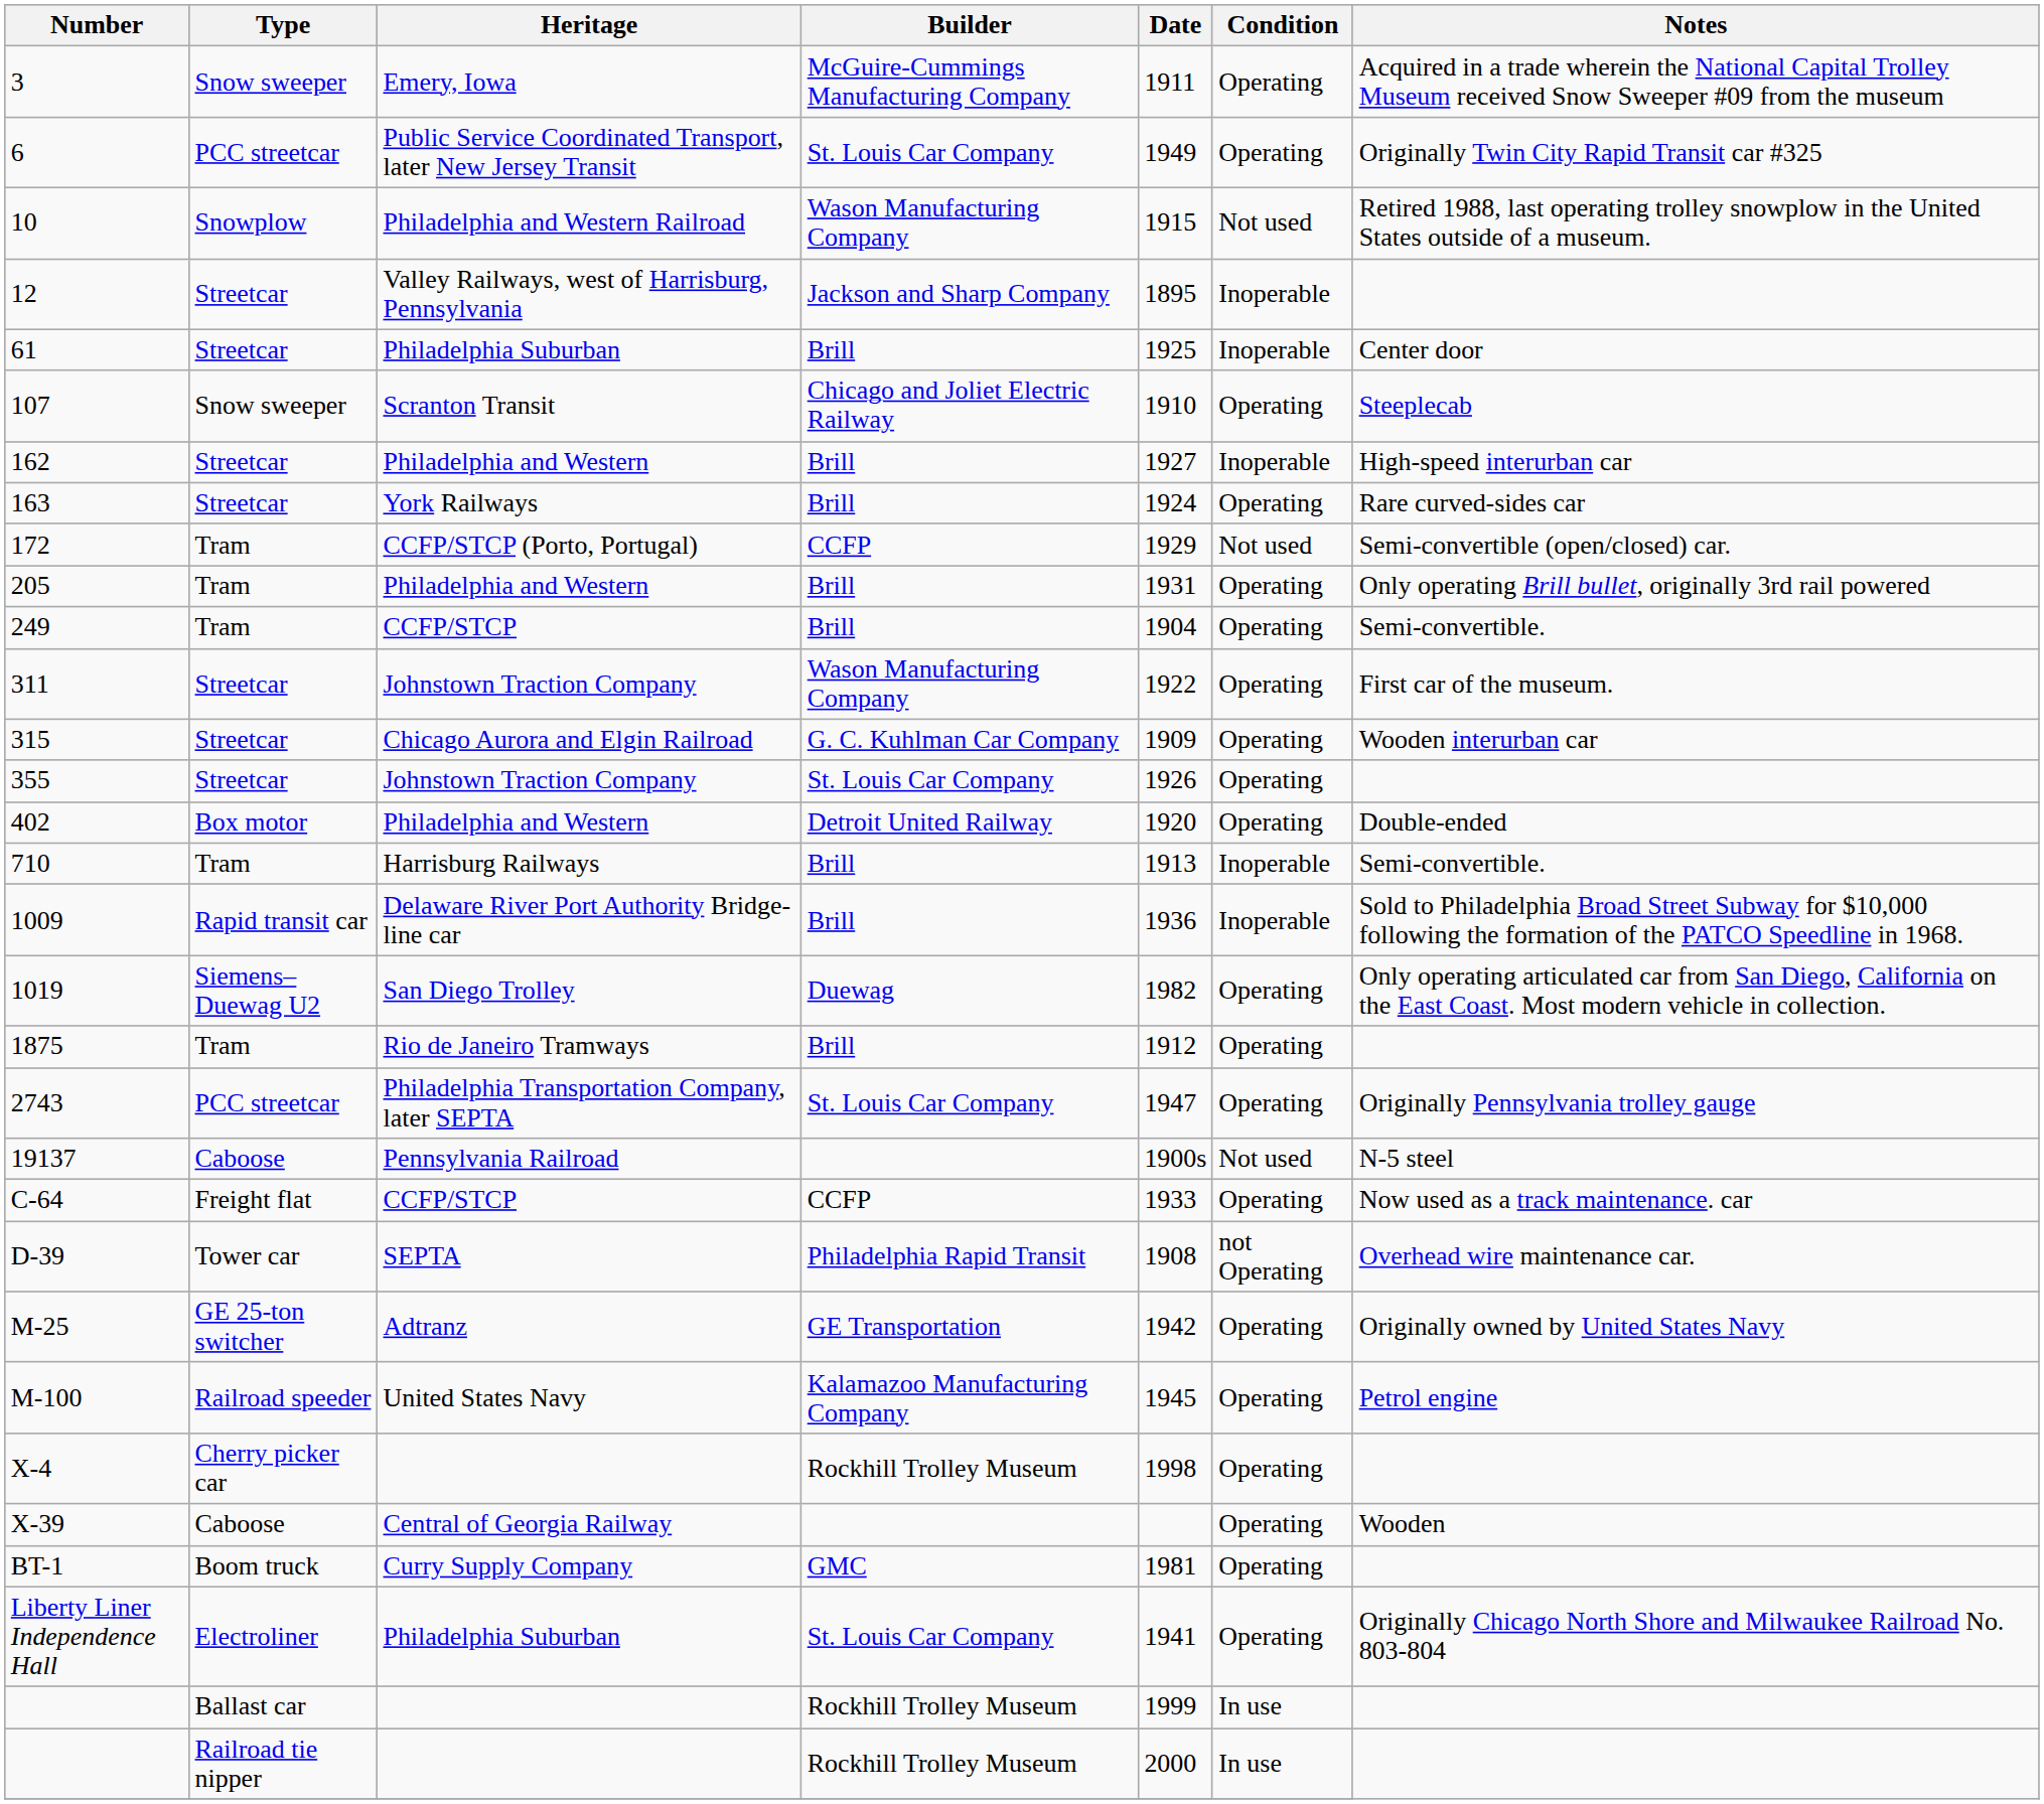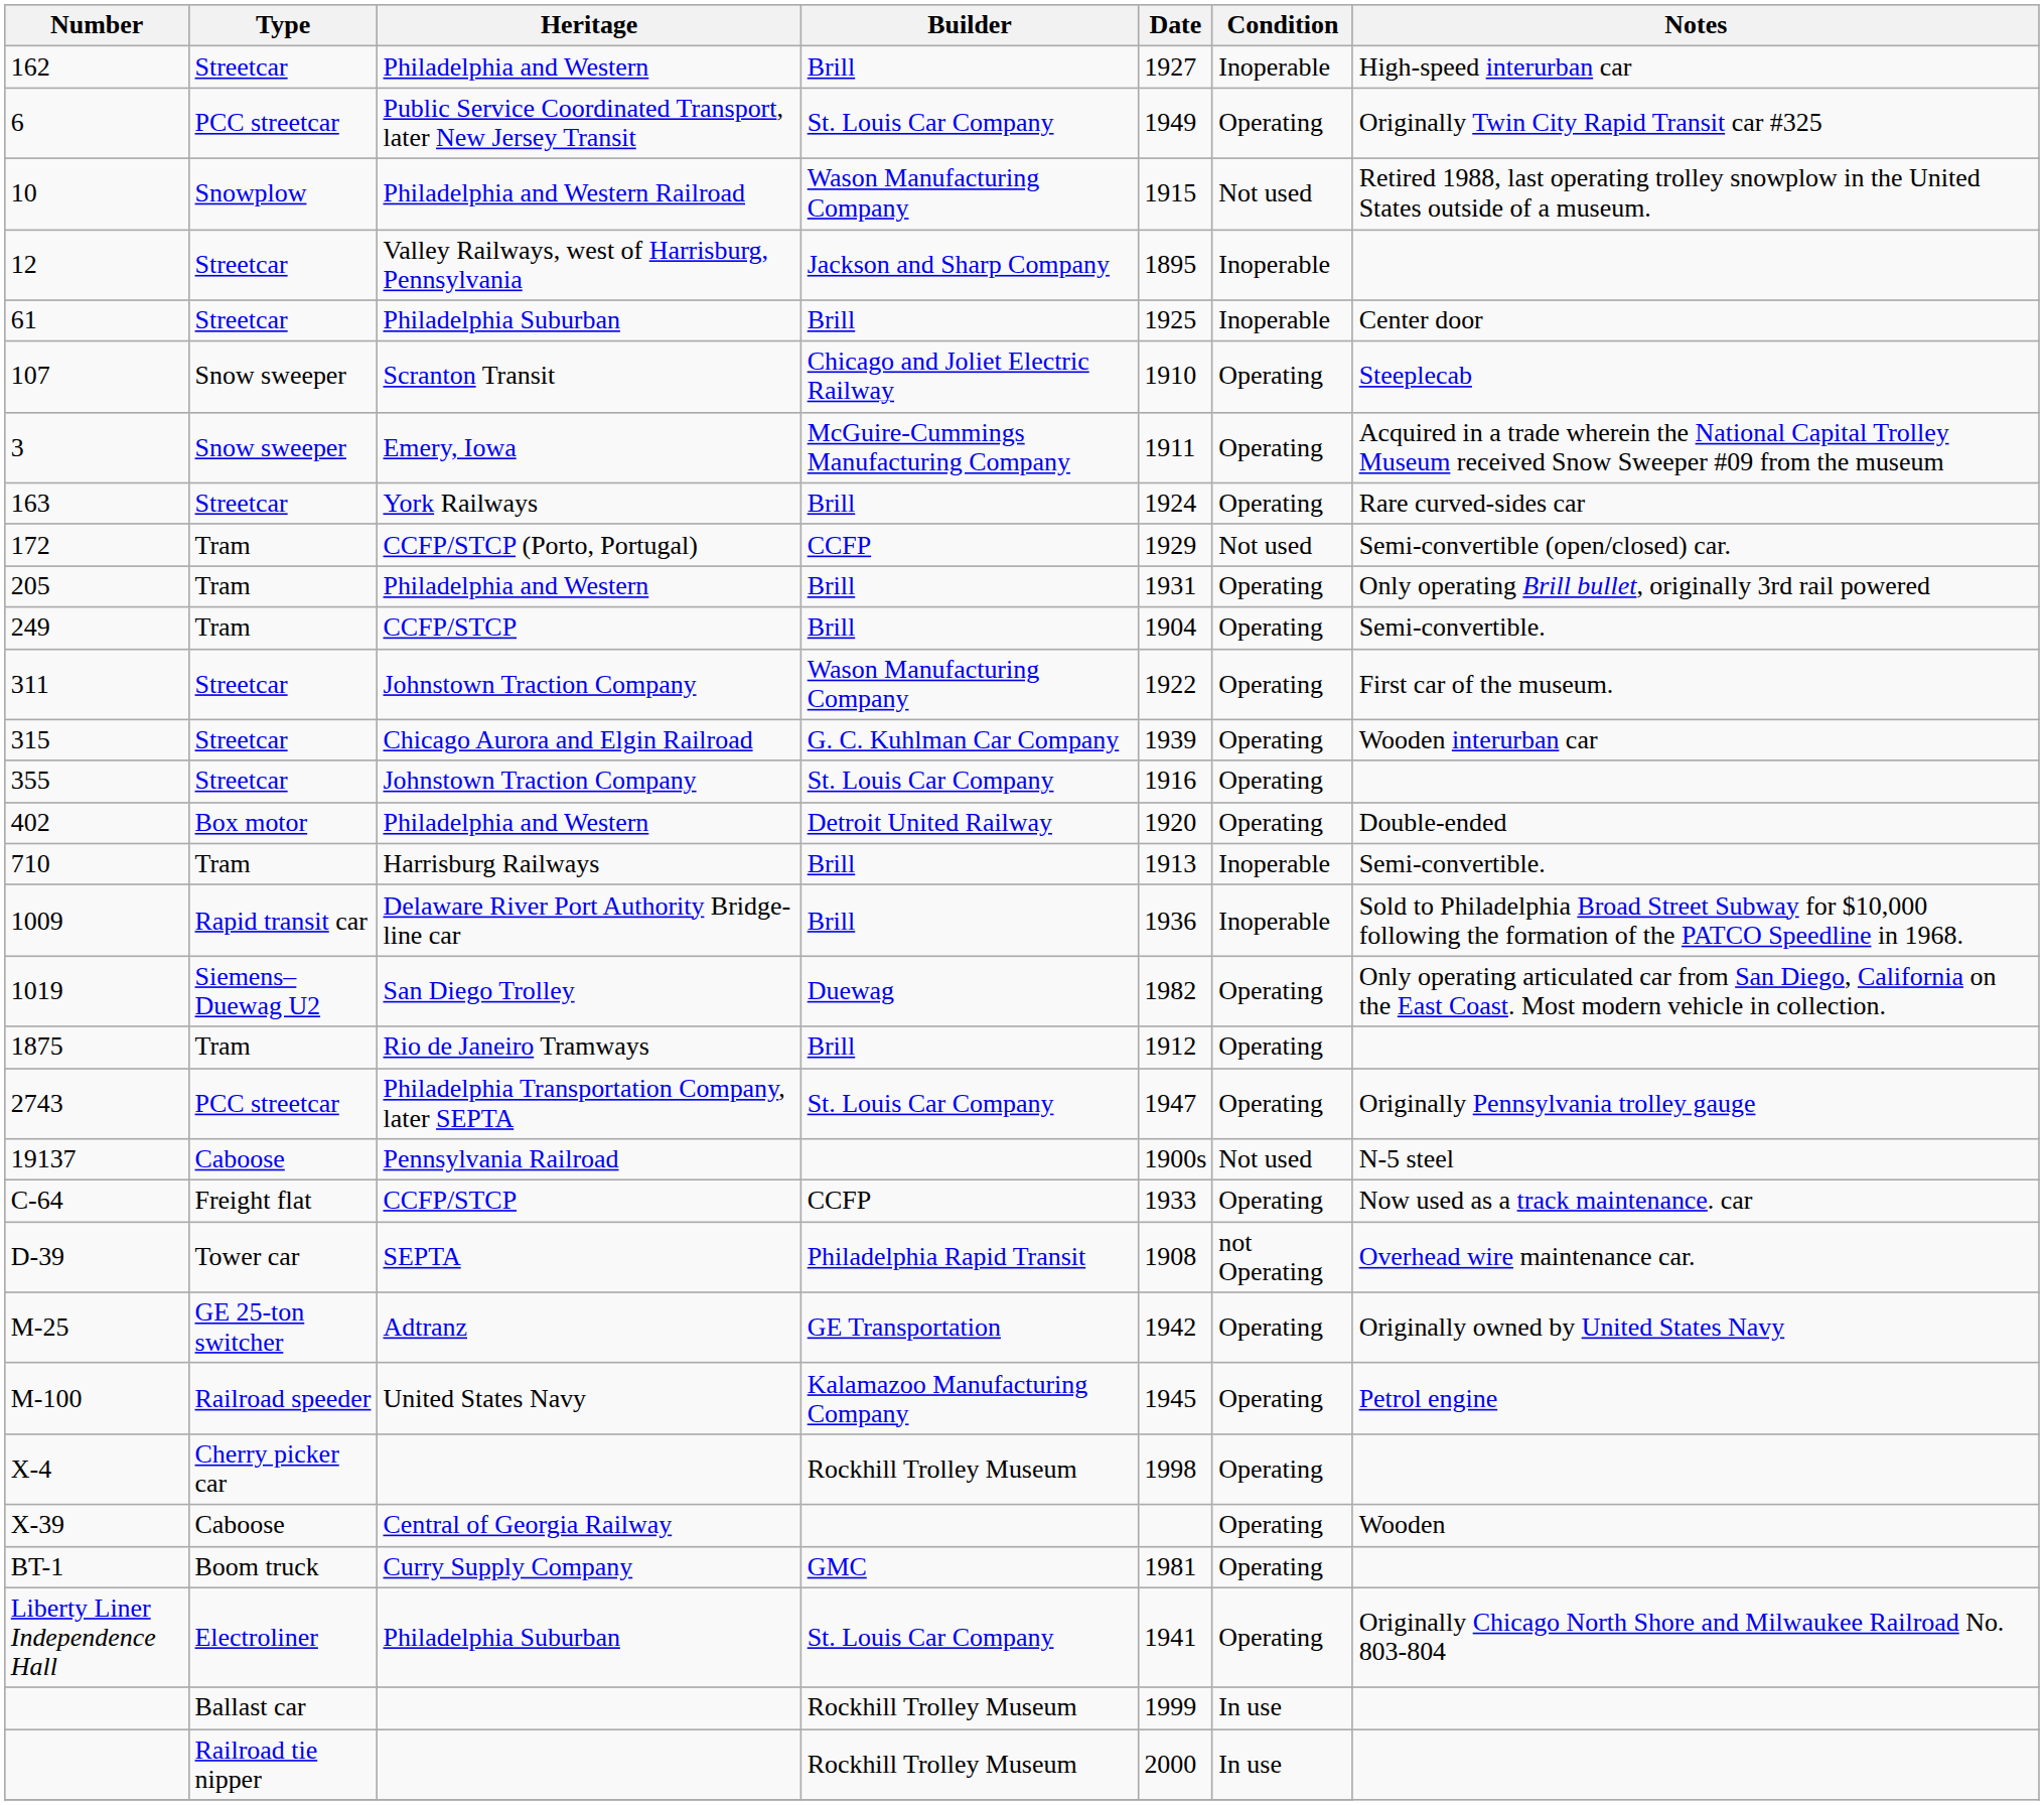rows swapped: 3 <-> 162
315 | Date: 1909 -> 1939
355 | Date: 1926 -> 1916
